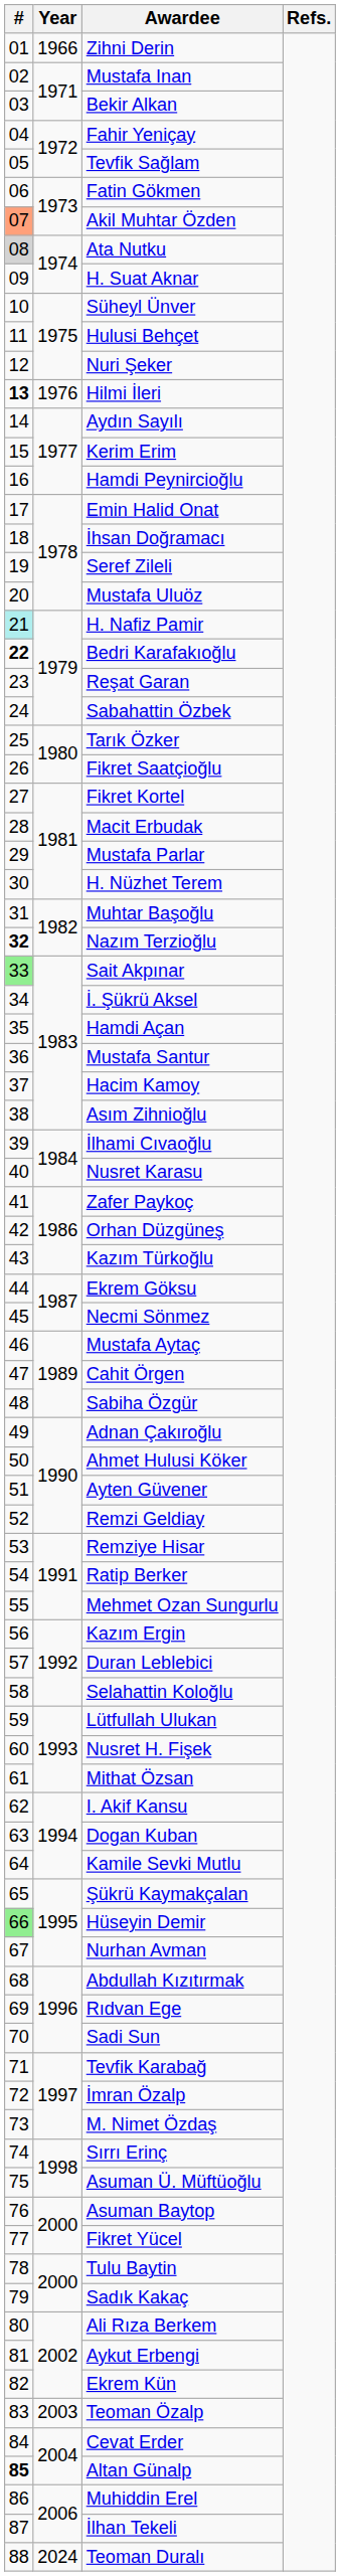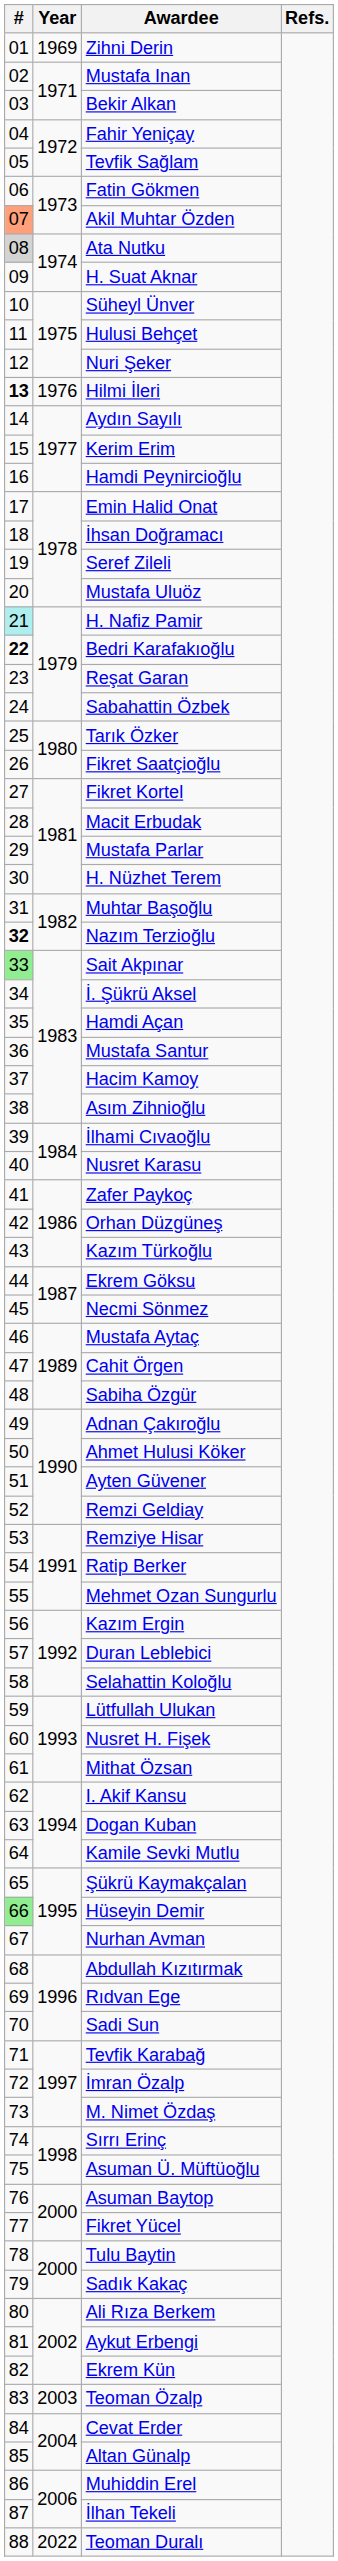Zihni Derin | Year: 1966 -> 1969
Altan Günalp | #: bold -> normal
Teoman Duralı | Year: 2024 -> 2022
